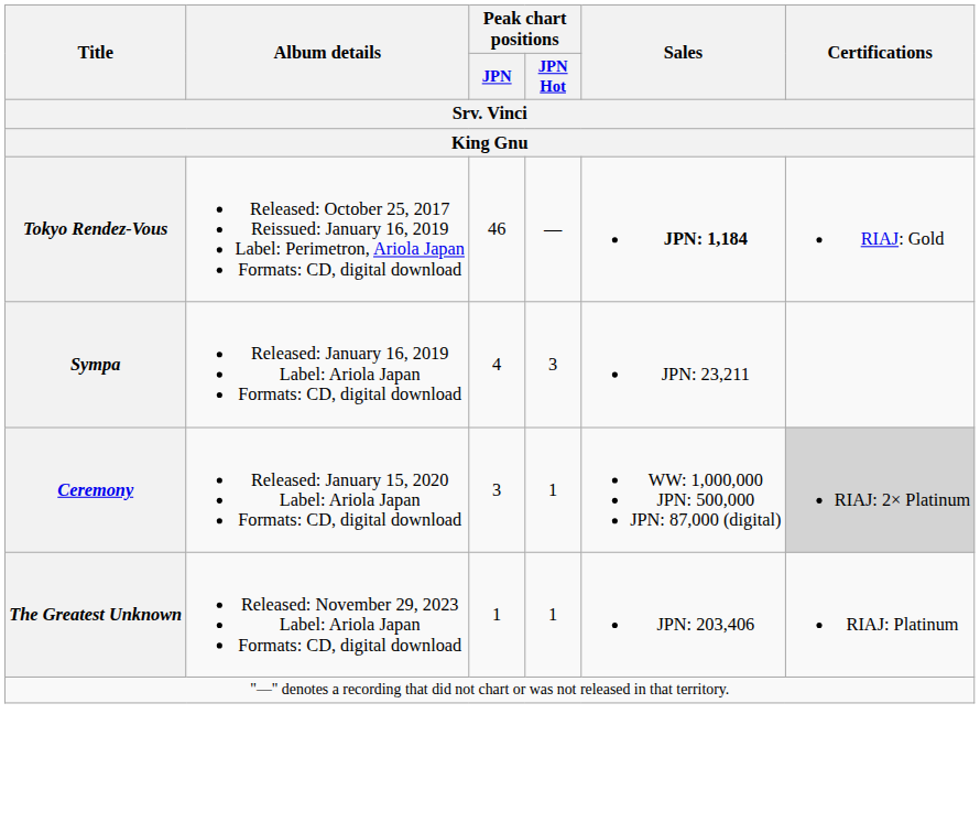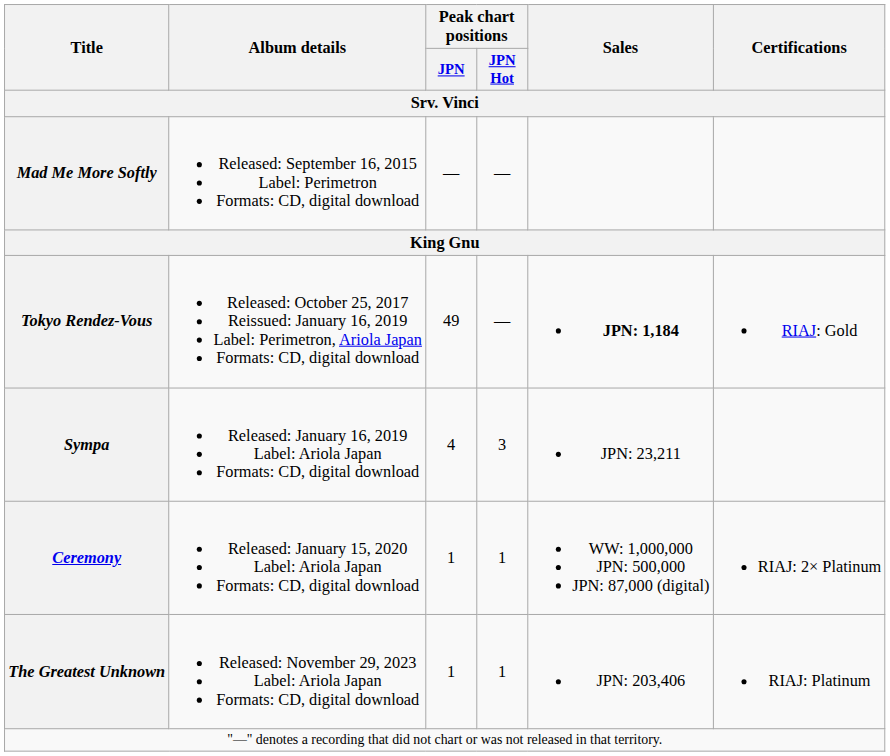+ row: Mad Me More Softly | Released: September 16, 2015 Label: Perimetron Formats: CD, digital download | — | —
Tokyo Rendez-Vous | Peak chart positions / JPN: 46 -> 49
Ceremony | Peak chart positions / JPN: 3 -> 1
Ceremony | Certifications: lightgrey background -> no background
